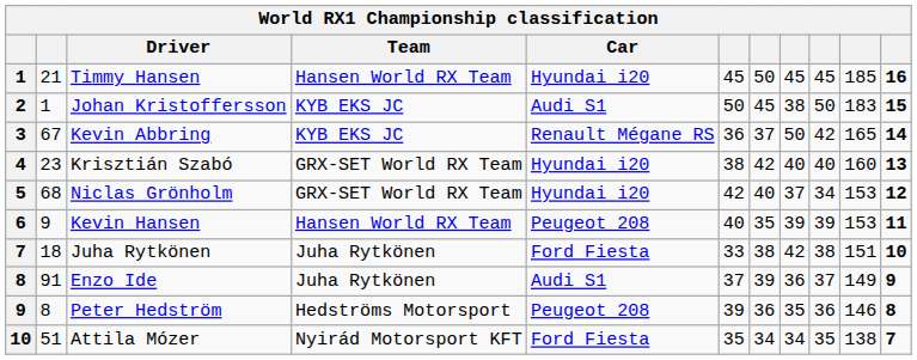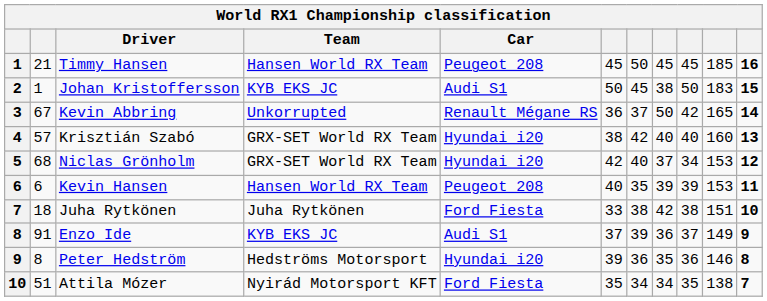Timmy Hansen | Car: Hyundai i20 -> Peugeot 208
Kevin Abbring | Team: KYB EKS JC -> Unkorrupted
Krisztián Szabó | column 2: 23 -> 57
Kevin Hansen | column 2: 9 -> 6
Enzo Ide | Team: Juha Rytkönen -> KYB EKS JC
Peter Hedström | Car: Peugeot 208 -> Hyundai i20
